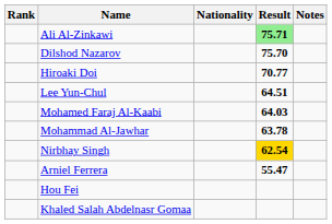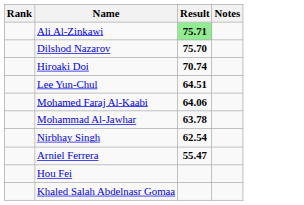- column: Nationality
Hiroaki Doi | Result: 70.77 -> 70.74
Mohamed Faraj Al-Kaabi | Result: 64.03 -> 64.06
Nirbhay Singh | Result: gold background -> no background
